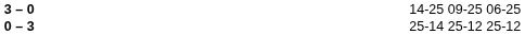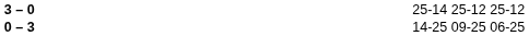3 – 0 | column 4: 14-25 09-25 06-25 -> 25-14 25-12 25-12
0 – 3 | column 4: 25-14 25-12 25-12 -> 14-25 09-25 06-25
